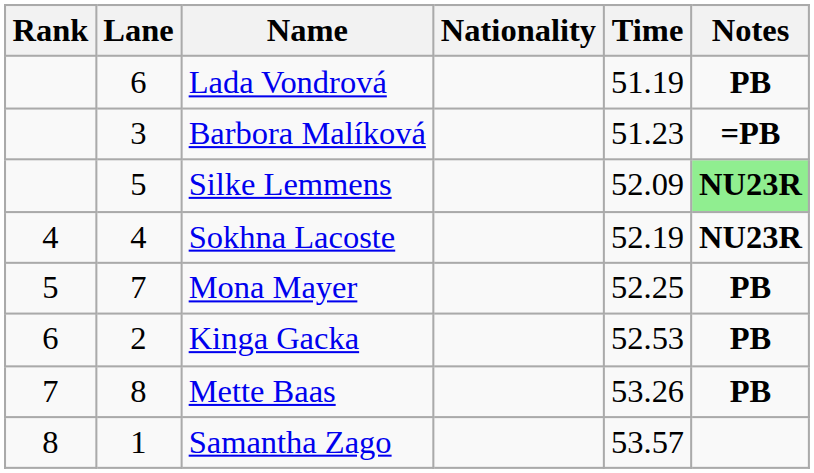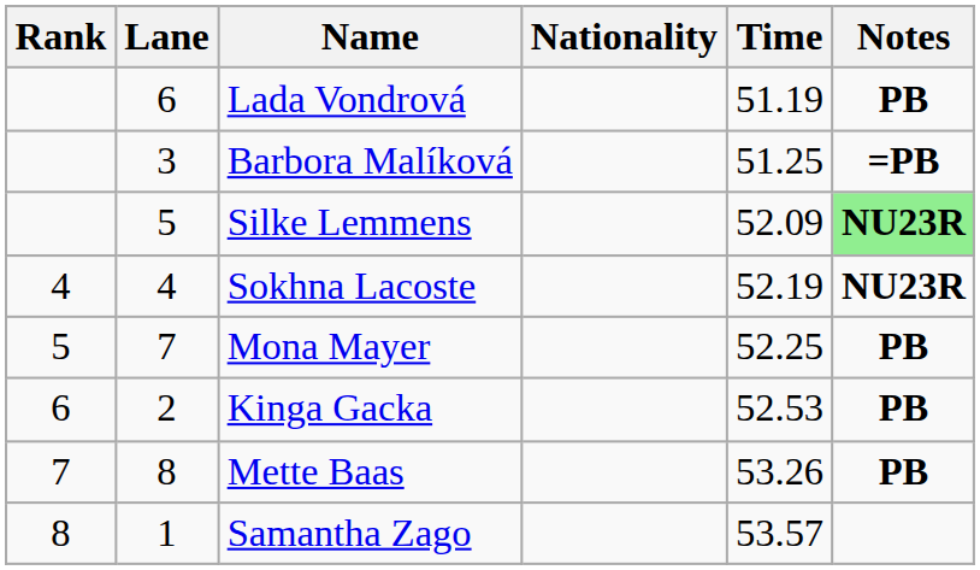Barbora Malíková | Time: 51.23 -> 51.25
